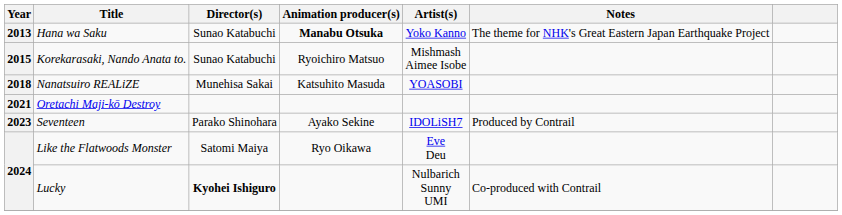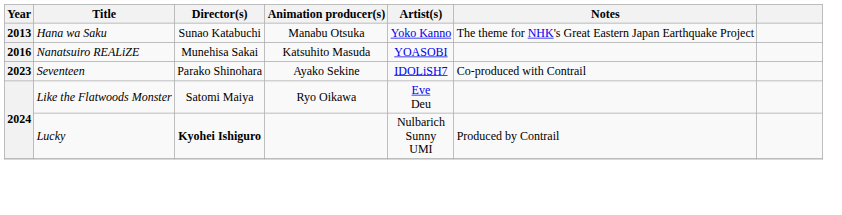Hana wa Saku | Animation producer(s): bold -> normal
- row: 2015 | Korekarasaki, Nando Anata to. | Sunao Katabuchi | Ryoichiro Matsuo | Mishmash Aimee Isobe
Nanatsuiro REALiZE | Year: 2018 -> 2016
- row: 2021 | Oretachi Maji-kō Destroy
Seventeen | Notes: Produced by Contrail -> Co-produced with Contrail
Lucky | Notes: Co-produced with Contrail -> Produced by Contrail
